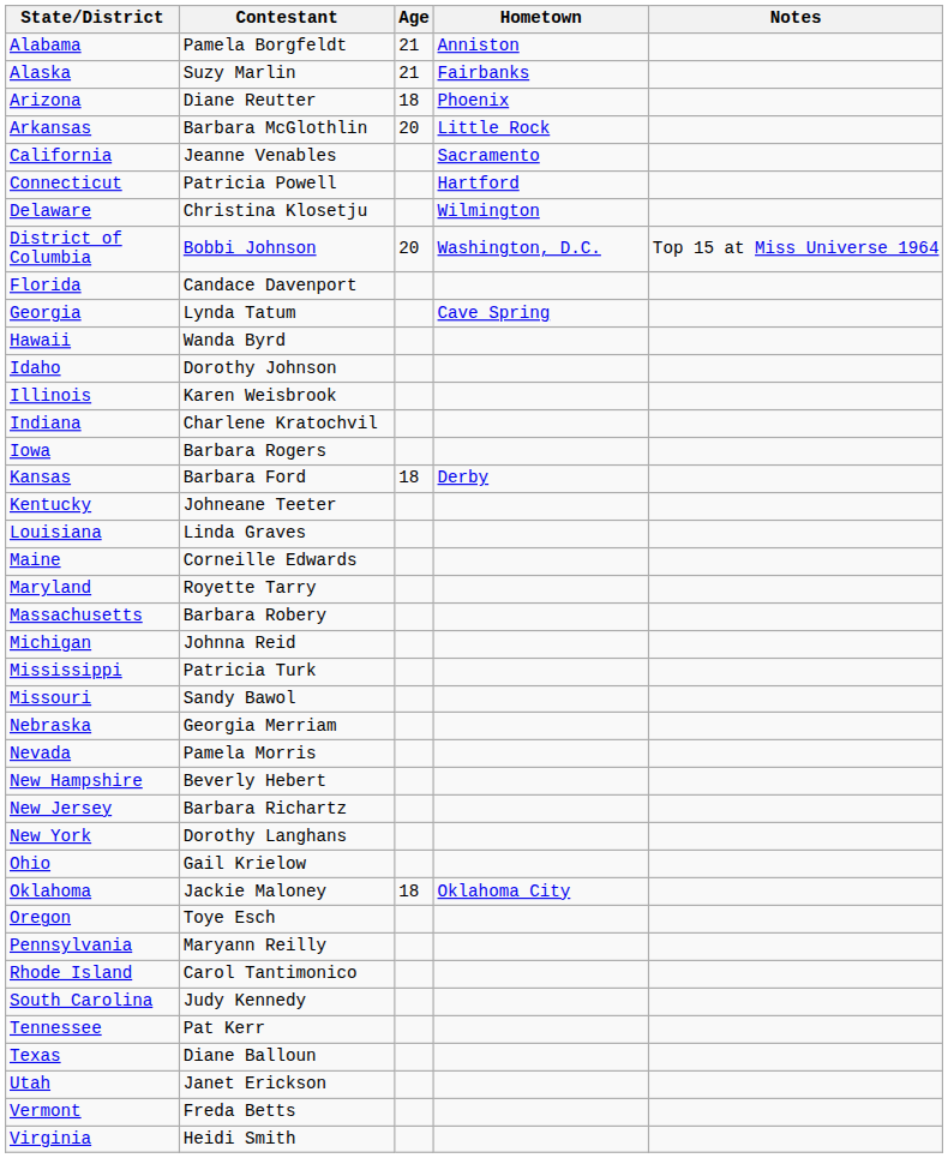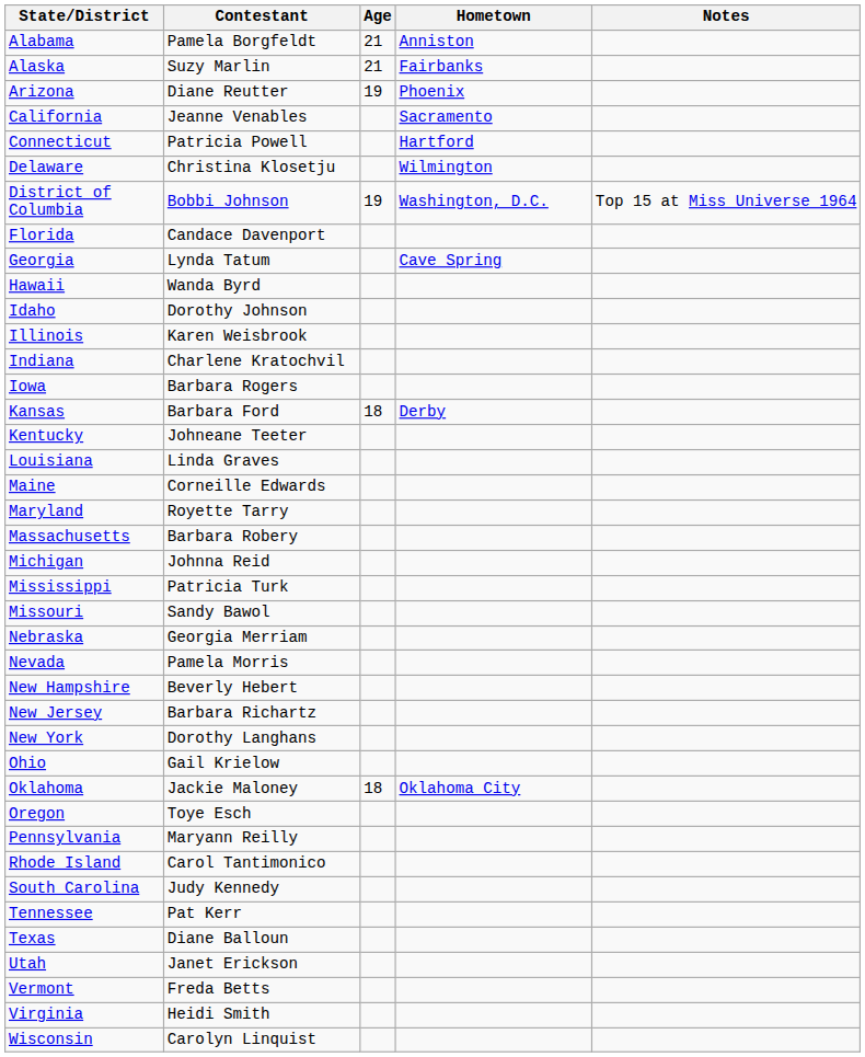Arizona | Age: 18 -> 19
- row: Arkansas | Barbara McGlothlin | 20 | Little Rock
District of Columbia | Age: 20 -> 19
+ row: Wisconsin | Carolyn Linquist
